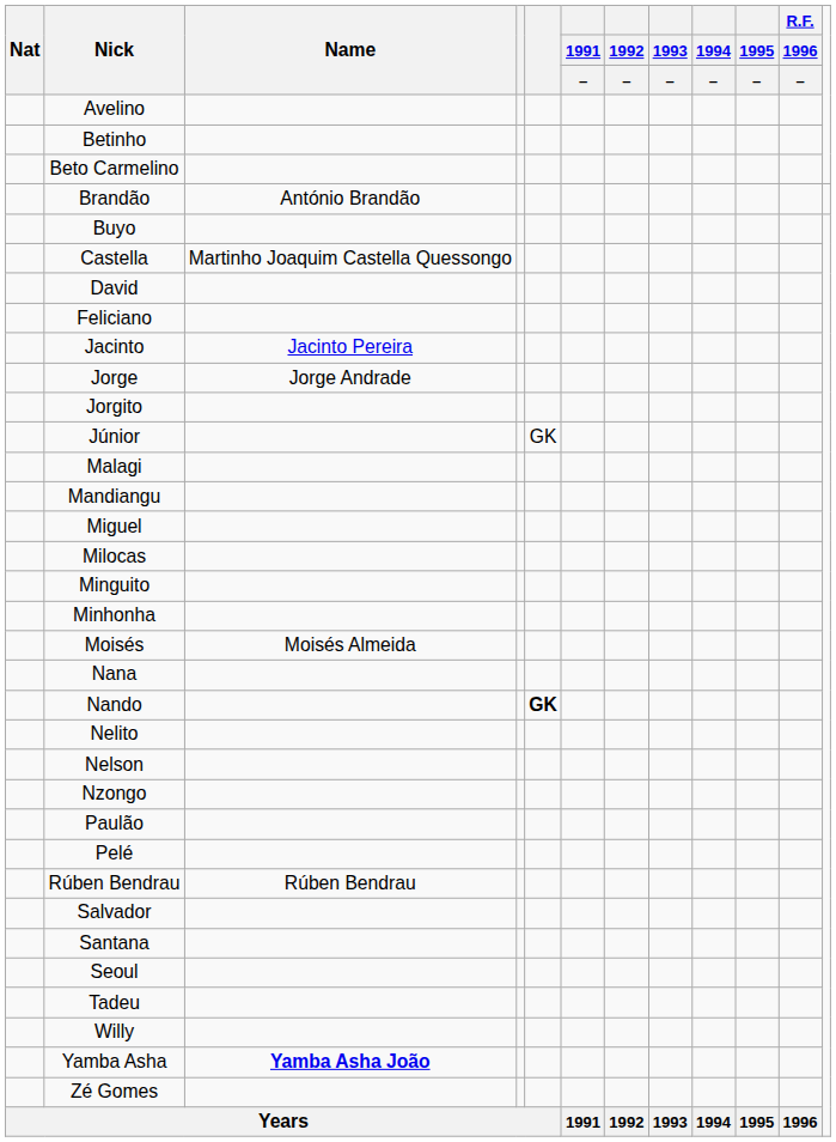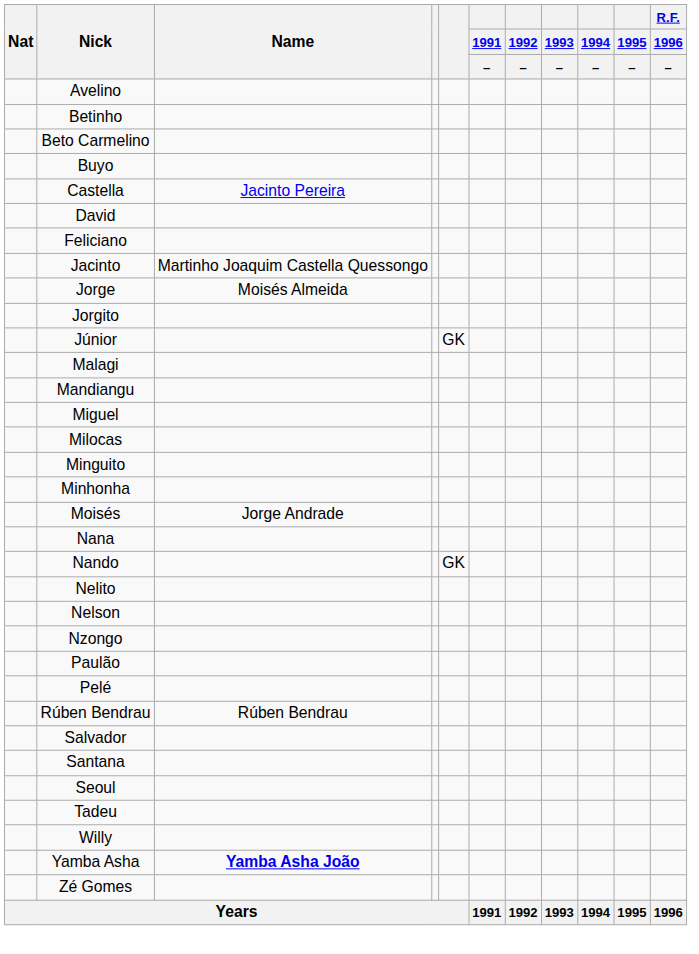- row: Brandão | António Brandão
Castella | Name: Martinho Joaquim Castella Quessongo -> Jacinto Pereira
Jacinto | Name: Jacinto Pereira -> Martinho Joaquim Castella Quessongo
Jorge | Name: Jorge Andrade -> Moisés Almeida
Moisés | Name: Moisés Almeida -> Jorge Andrade
Nando | column 5: bold -> normal
